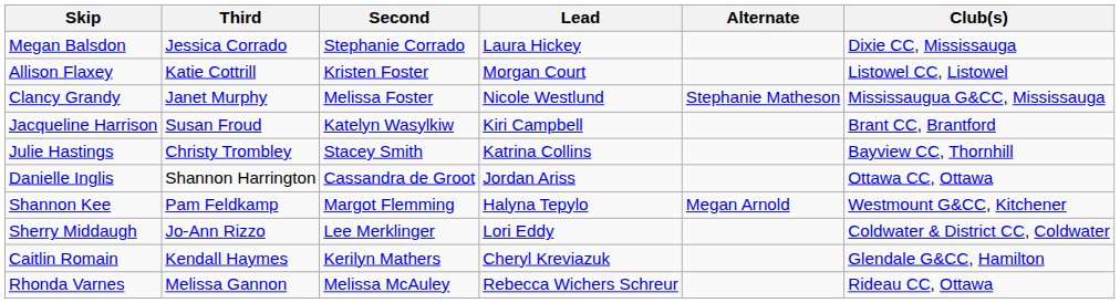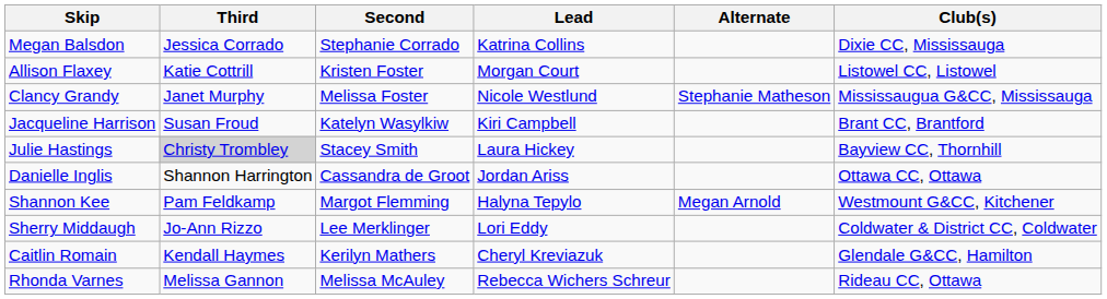Megan Balsdon | Lead: Laura Hickey -> Katrina Collins
Julie Hastings | Third: no background -> lightgrey background
Julie Hastings | Lead: Katrina Collins -> Laura Hickey
